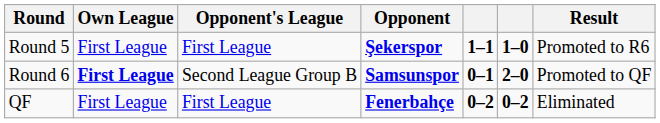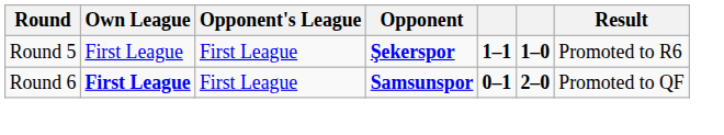Round 6 | Opponent's League: Second League Group B -> First League
- row: QF | First League | First League | Fenerbahçe | 0–2 | 0–2 | Eliminated
